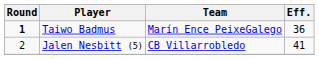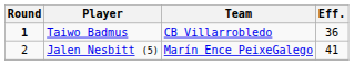Taiwo Badmus | Team: Marín Ence PeixeGalego -> CB Villarrobledo
Jalen Nesbitt (5) | Team: CB Villarrobledo -> Marín Ence PeixeGalego
